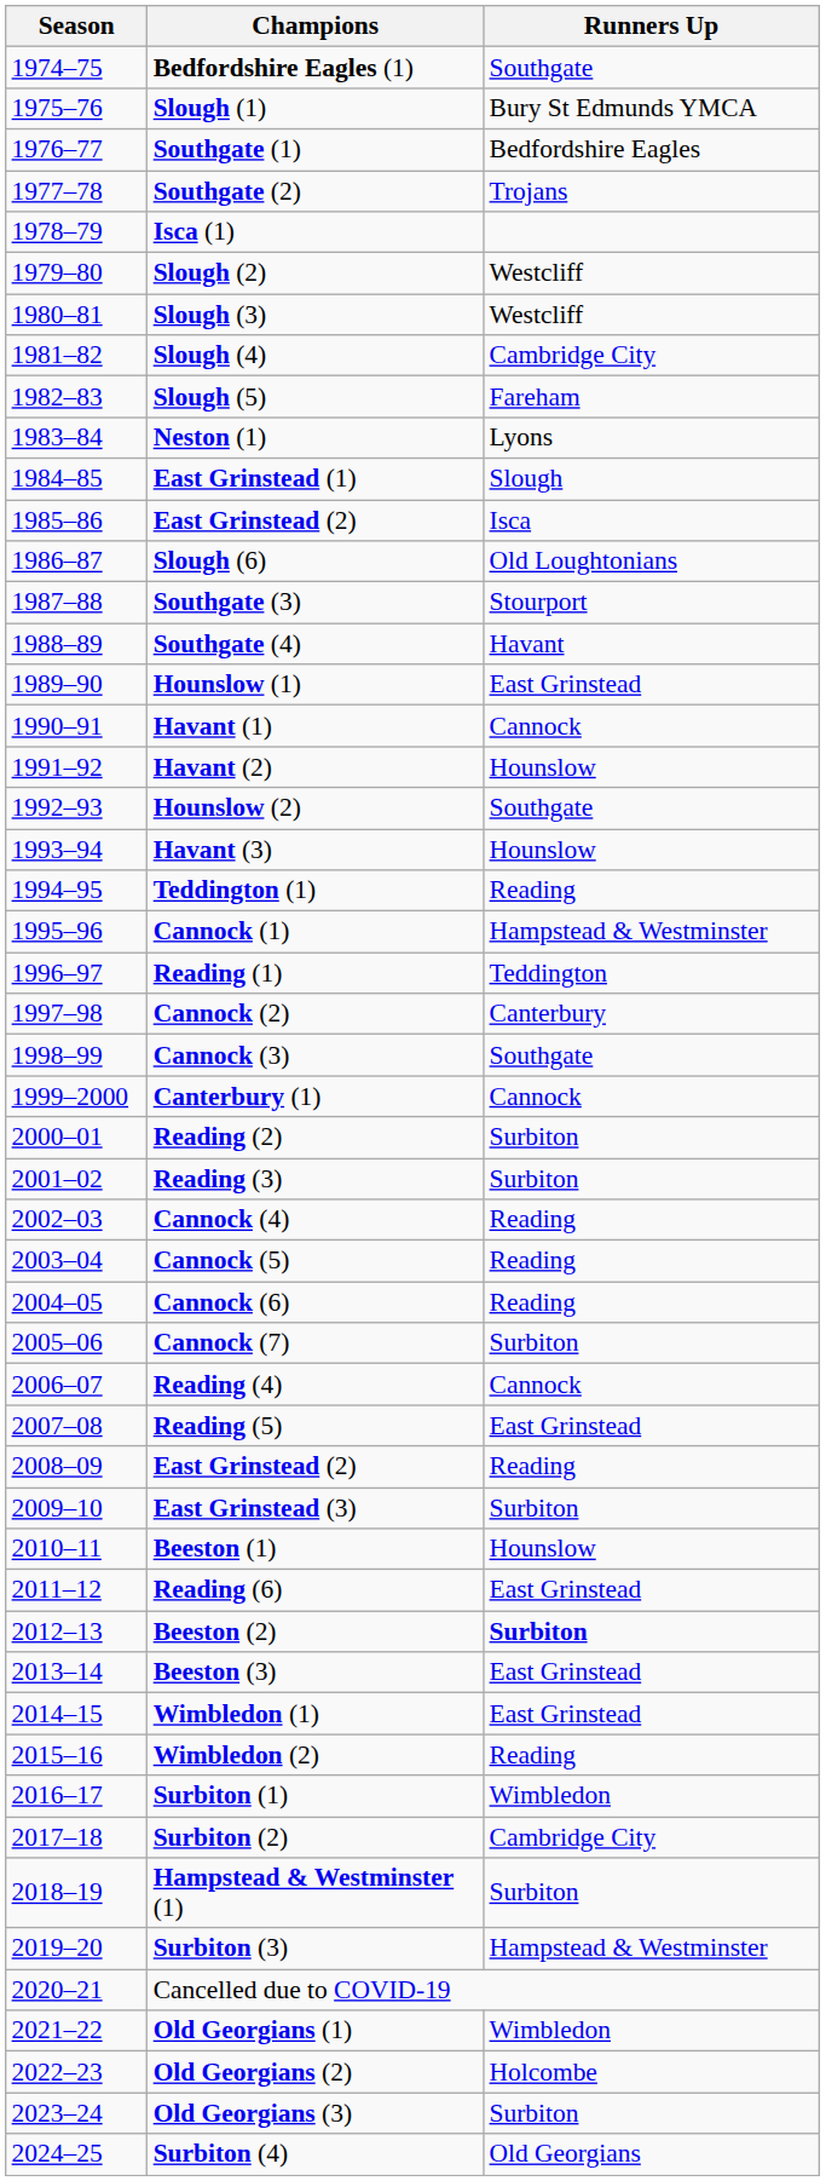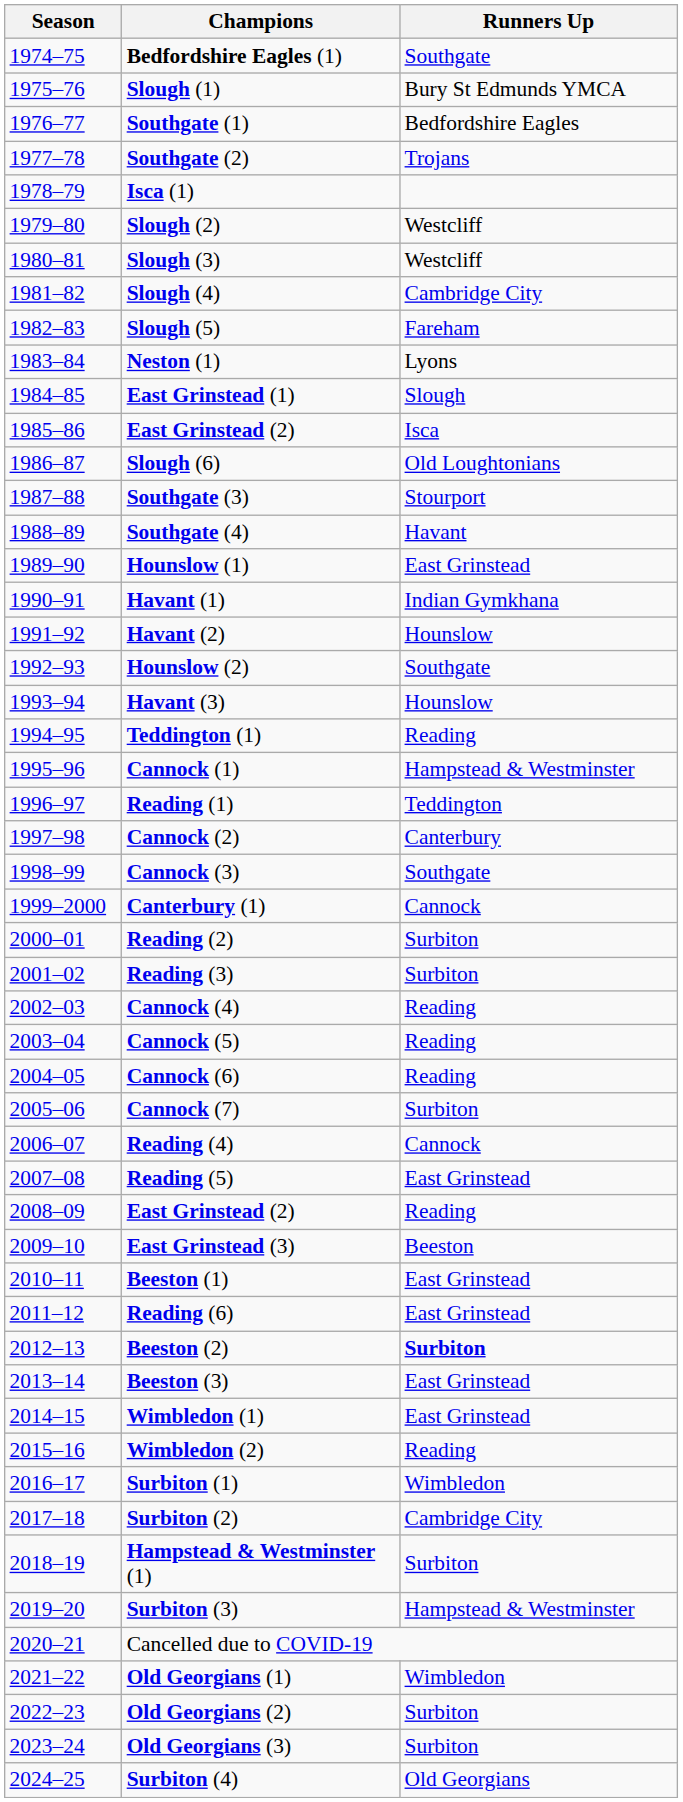Havant (1) | Runners Up: Cannock -> Indian Gymkhana
East Grinstead (3) | Runners Up: Surbiton -> Beeston
Beeston (1) | Runners Up: Hounslow -> East Grinstead
Old Georgians (2) | Runners Up: Holcombe -> Surbiton
